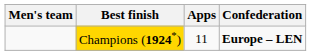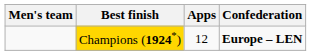Champions (1924*) | Apps: 11 -> 12
